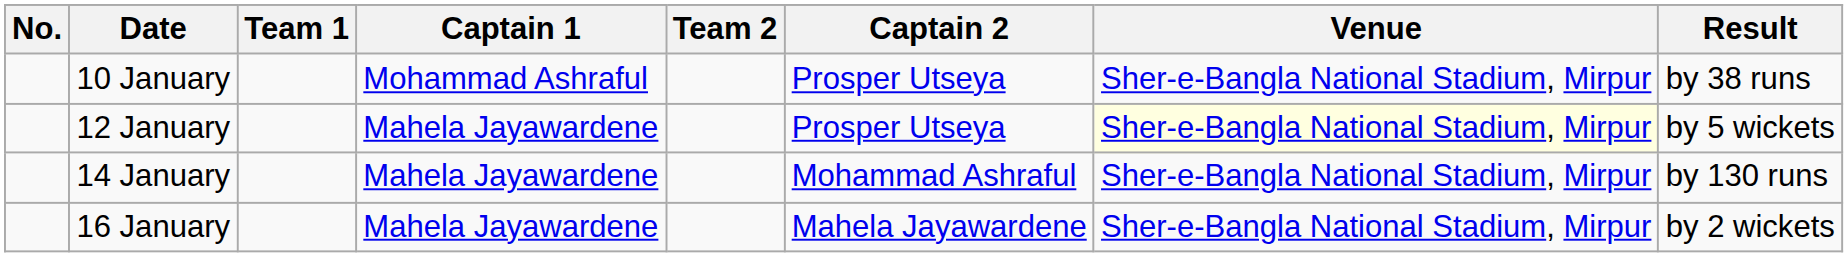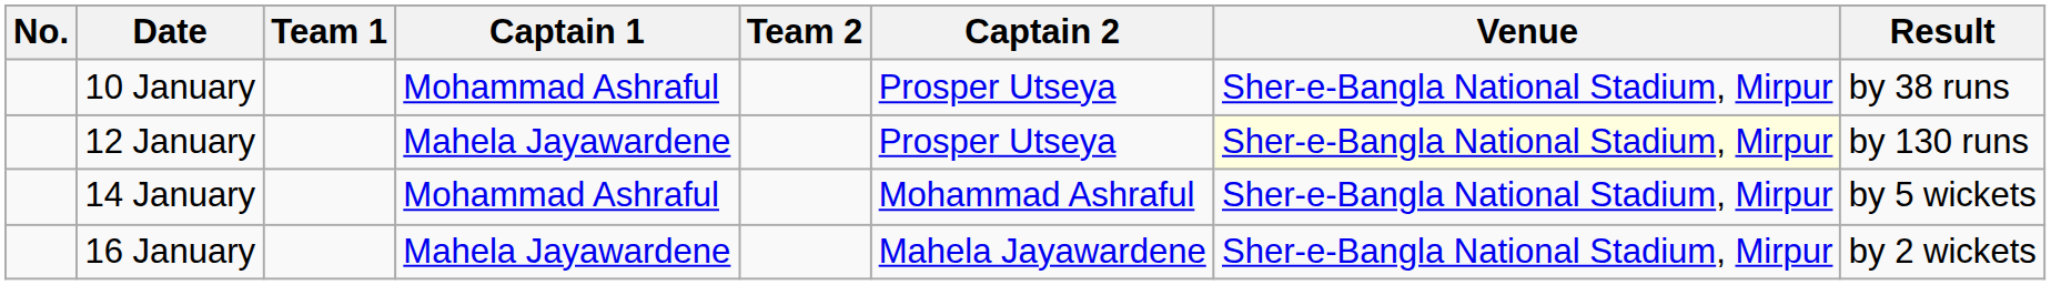12 January | Result: by 5 wickets -> by 130 runs
14 January | Captain 1: Mahela Jayawardene -> Mohammad Ashraful
14 January | Result: by 130 runs -> by 5 wickets
